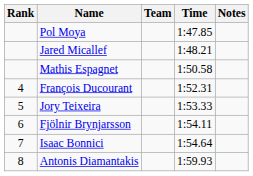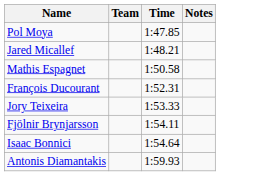- column: Rank | 4 | 5 | 6 | 7 | 8
